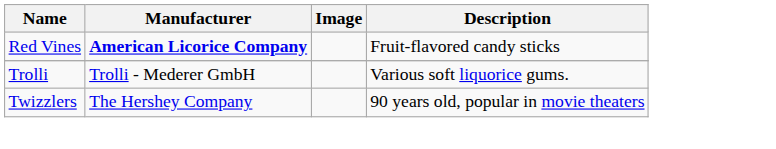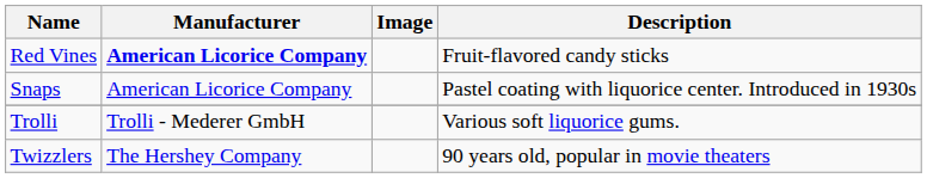+ row: Snaps | American Licorice Company | Pastel coating with liquorice center. Introduced in 1930s
